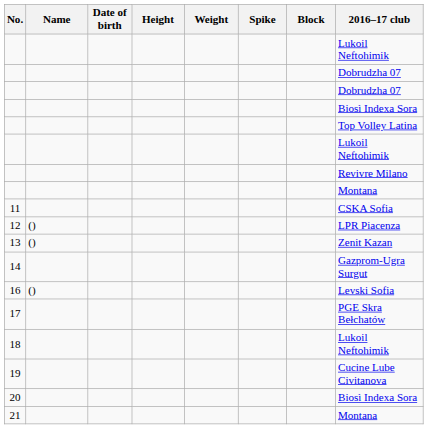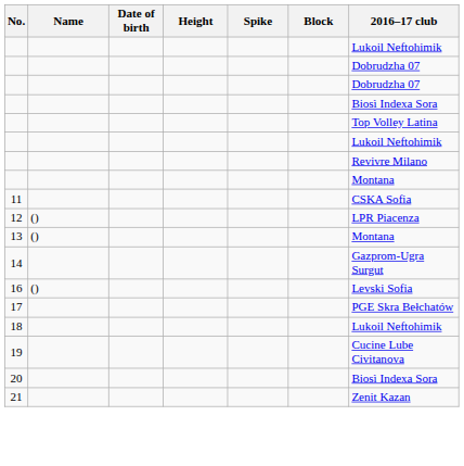- column: Weight
13 | 2016–17 club: Zenit Kazan -> Montana
21 | 2016–17 club: Montana -> Zenit Kazan
